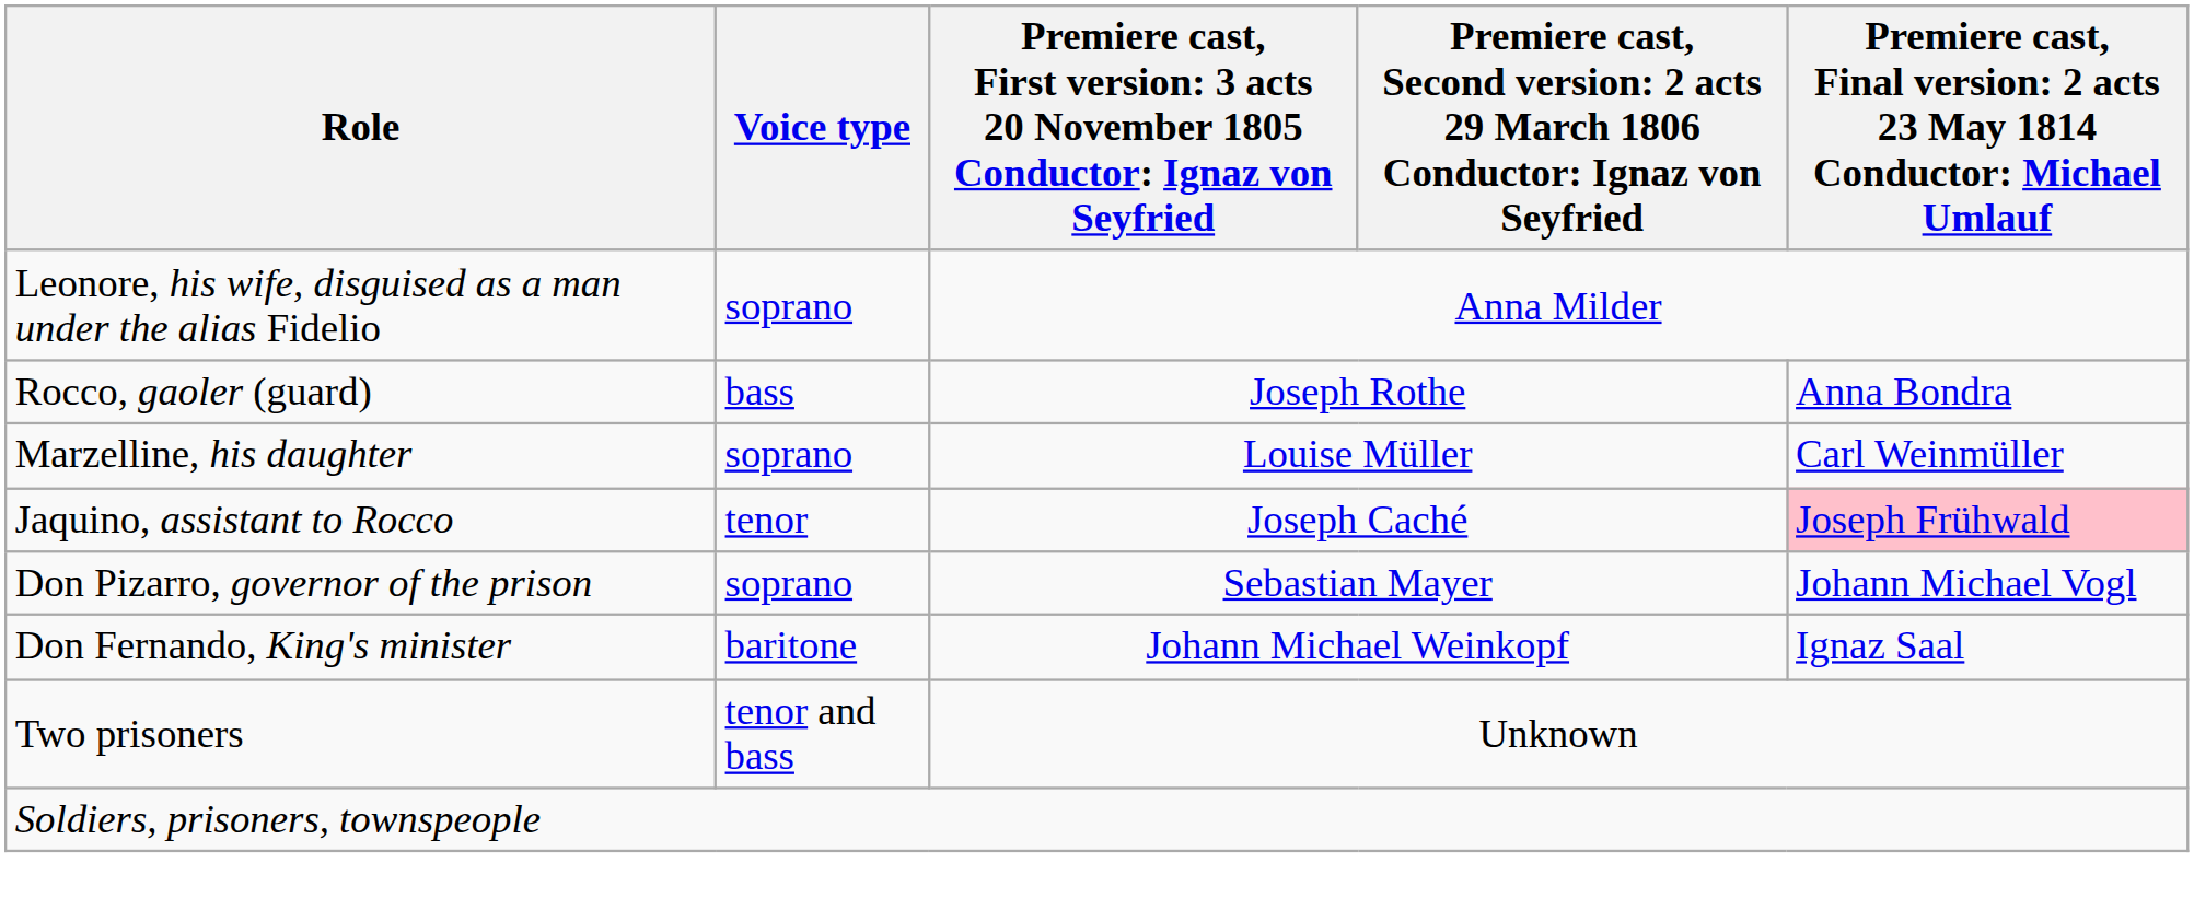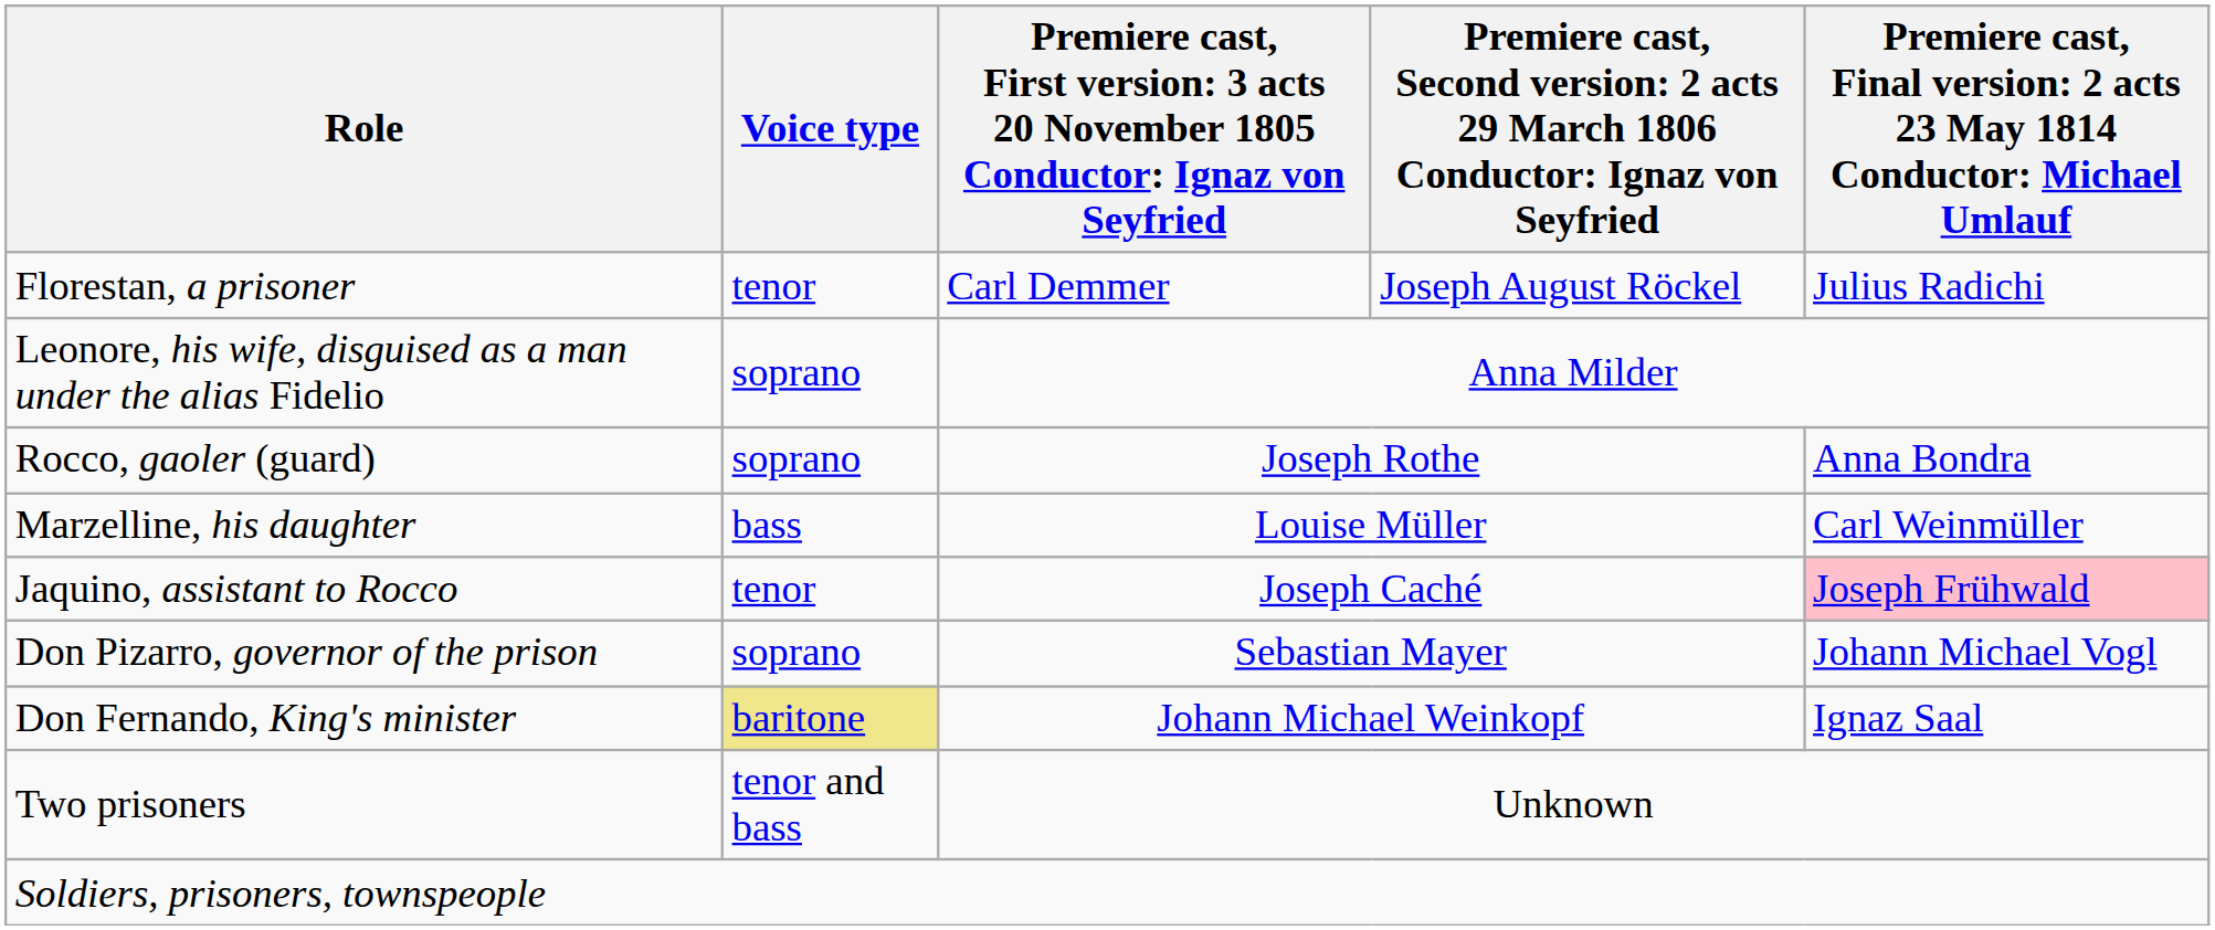+ row: Florestan, a prisoner | tenor | Carl Demmer | Joseph August Röckel | Julius Radichi
Rocco, gaoler (guard) | Voice type: bass -> soprano
Marzelline, his daughter | Voice type: soprano -> bass
Don Fernando, King's minister | Voice type: no background -> khaki background
